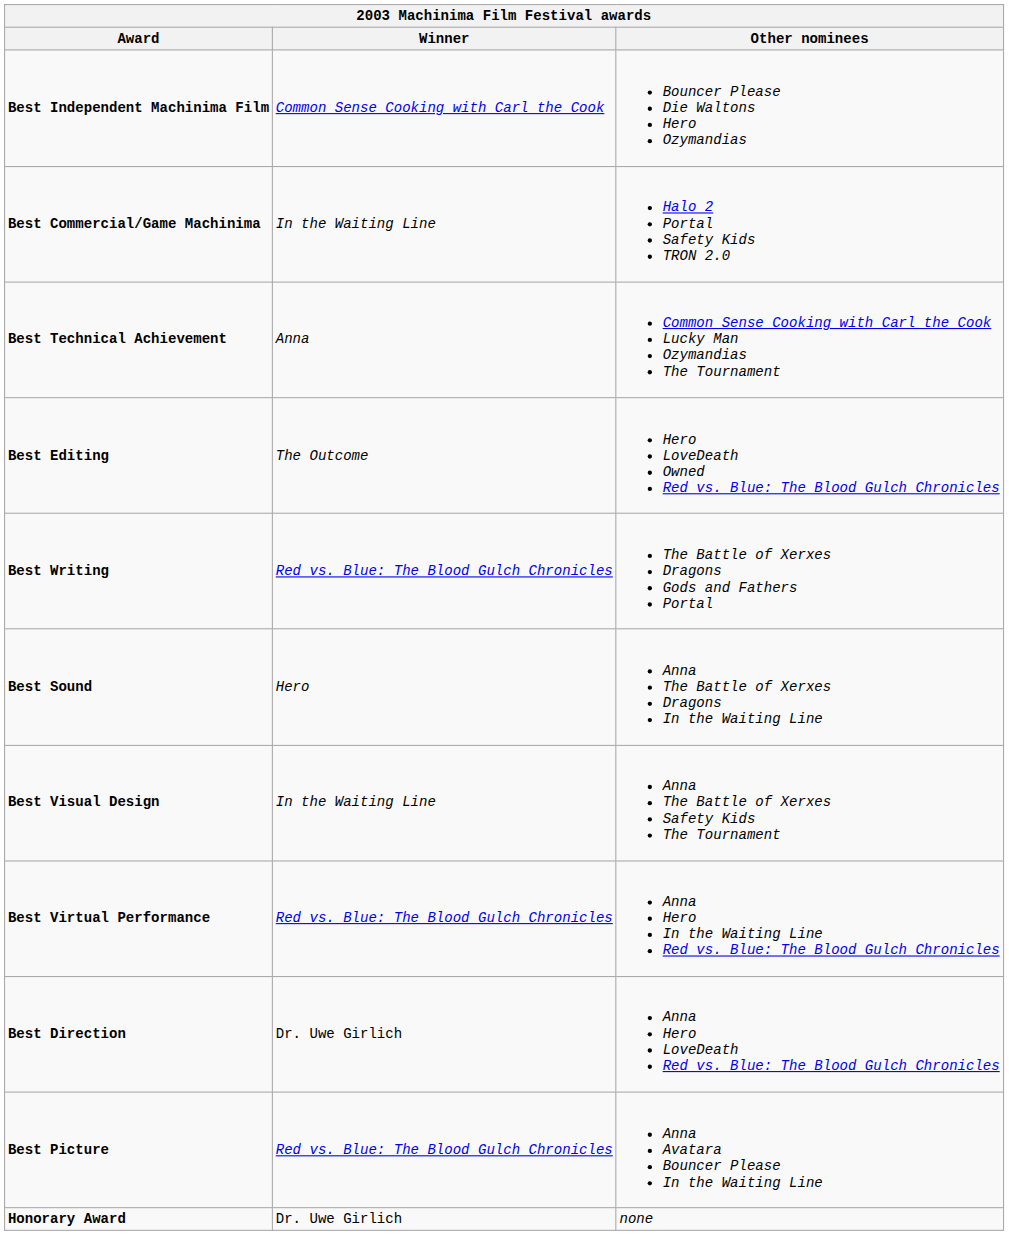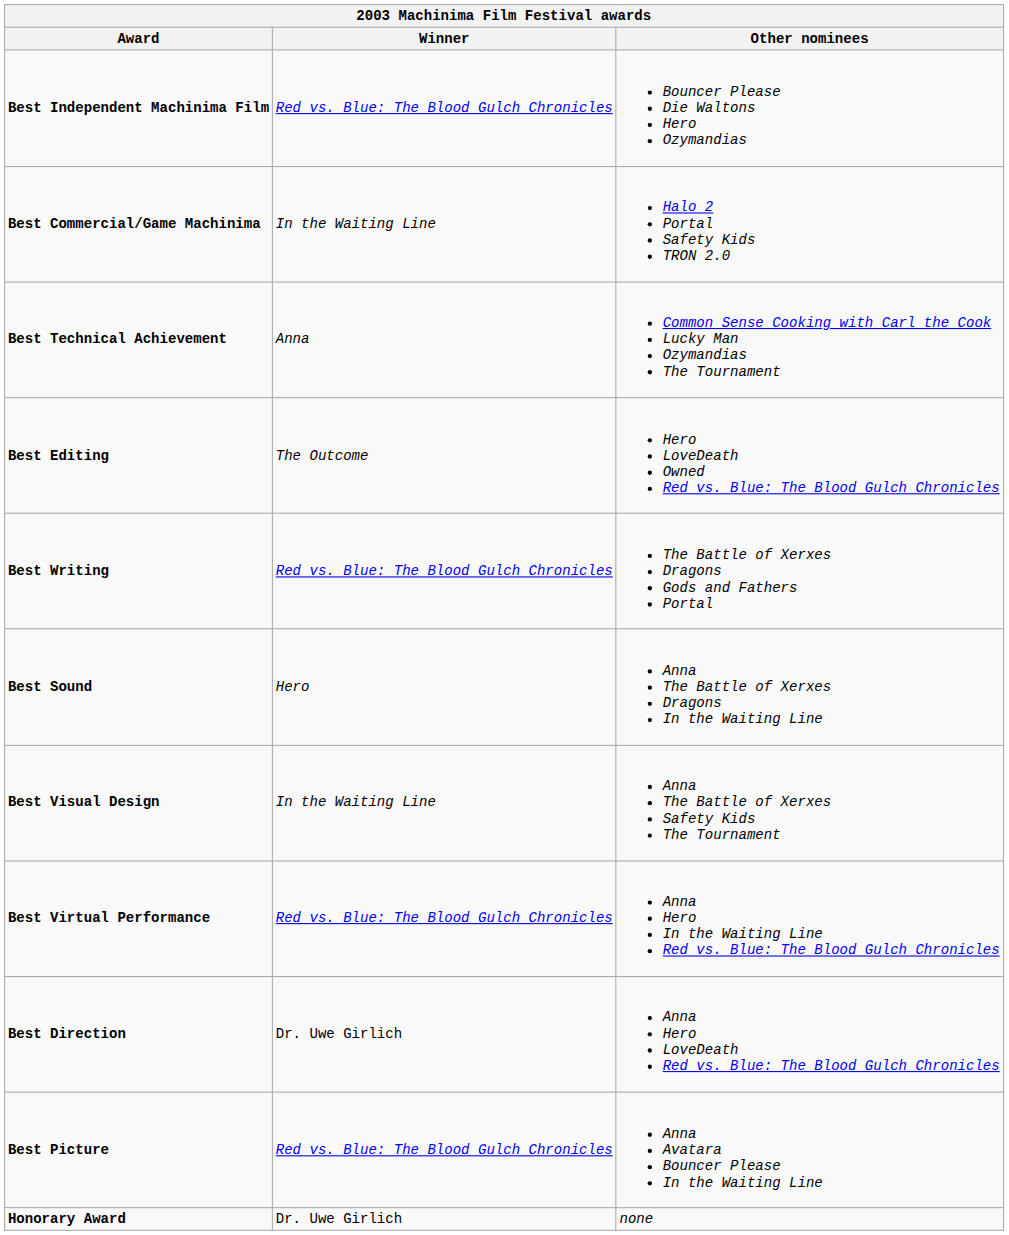Best Independent Machinima Film | Winner: Common Sense Cooking with Carl the Cook -> Red vs. Blue: The Blood Gulch Chronicles
